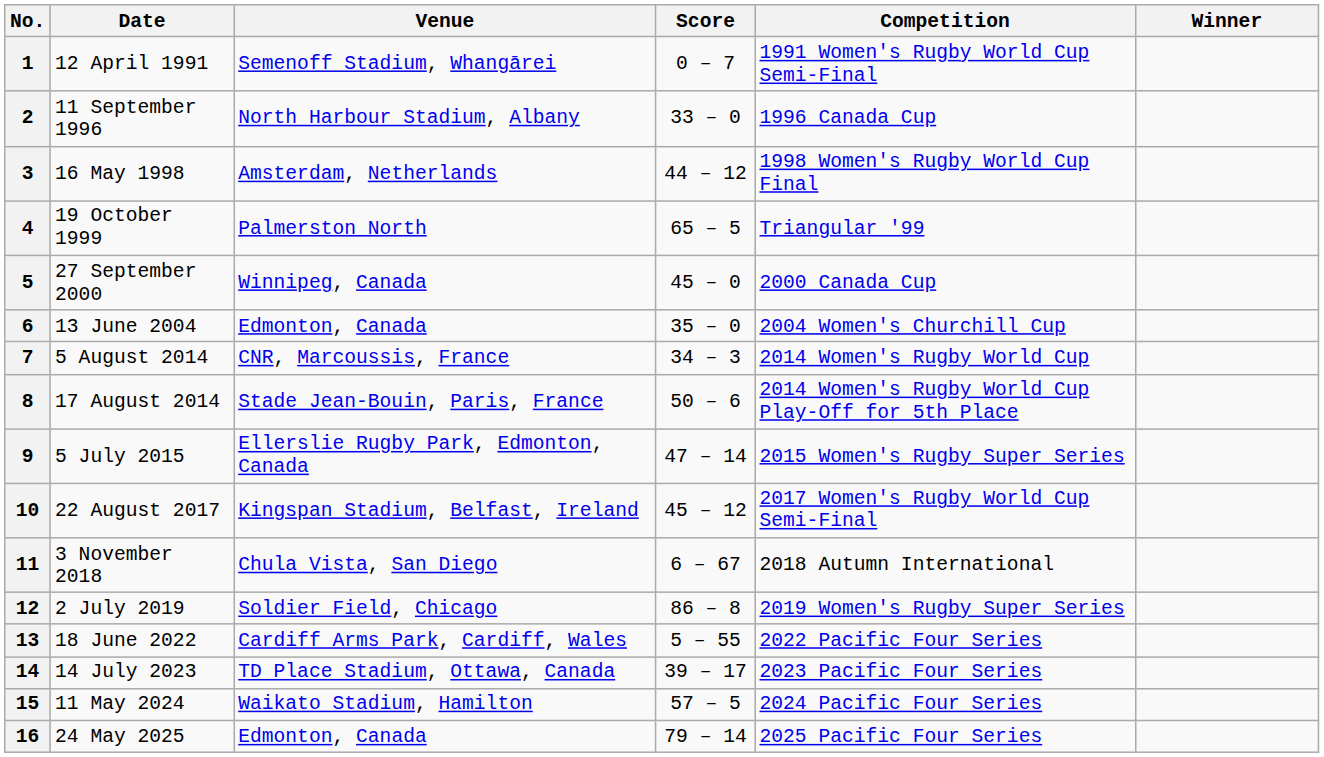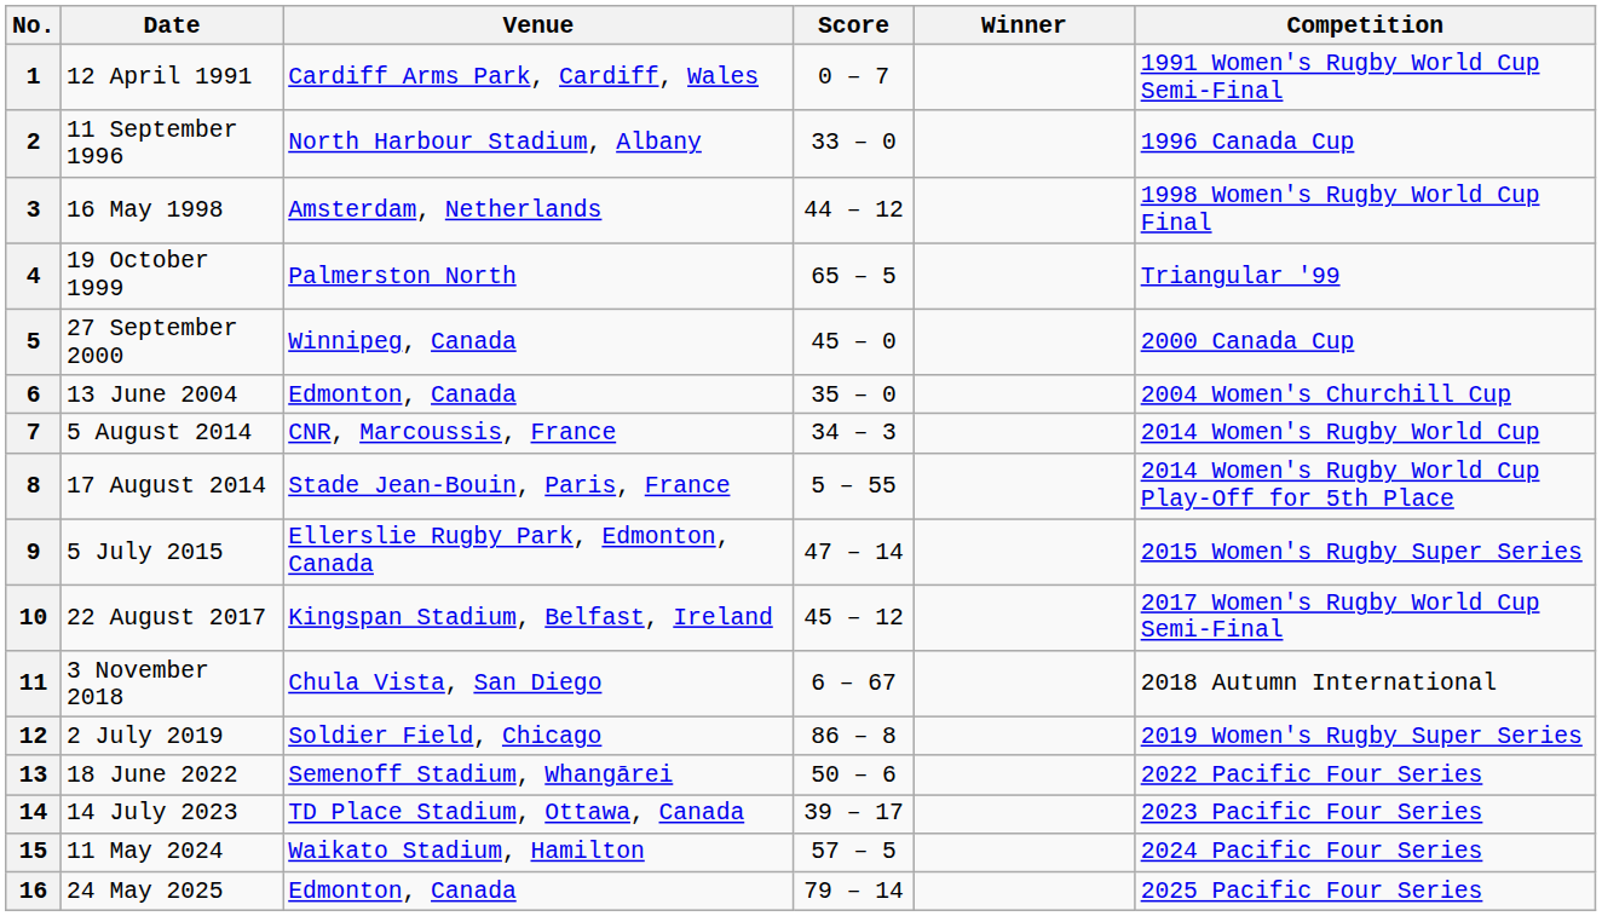columns swapped: Winner <-> Competition
1 | Venue: Semenoff Stadium, Whangārei -> Cardiff Arms Park, Cardiff, Wales
8 | Score: 50 – 6 -> 5 – 55
13 | Venue: Cardiff Arms Park, Cardiff, Wales -> Semenoff Stadium, Whangārei
13 | Score: 5 – 55 -> 50 – 6
